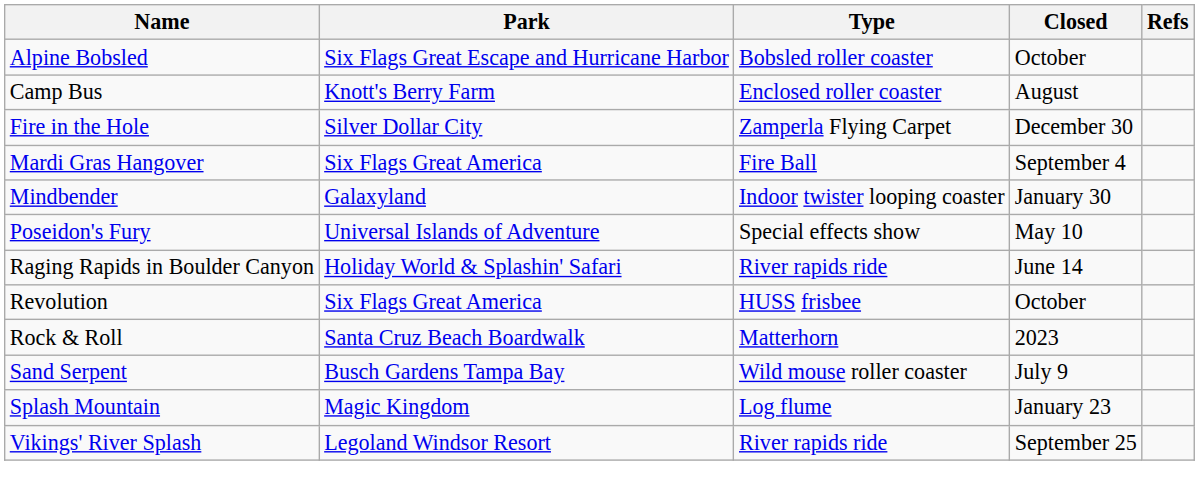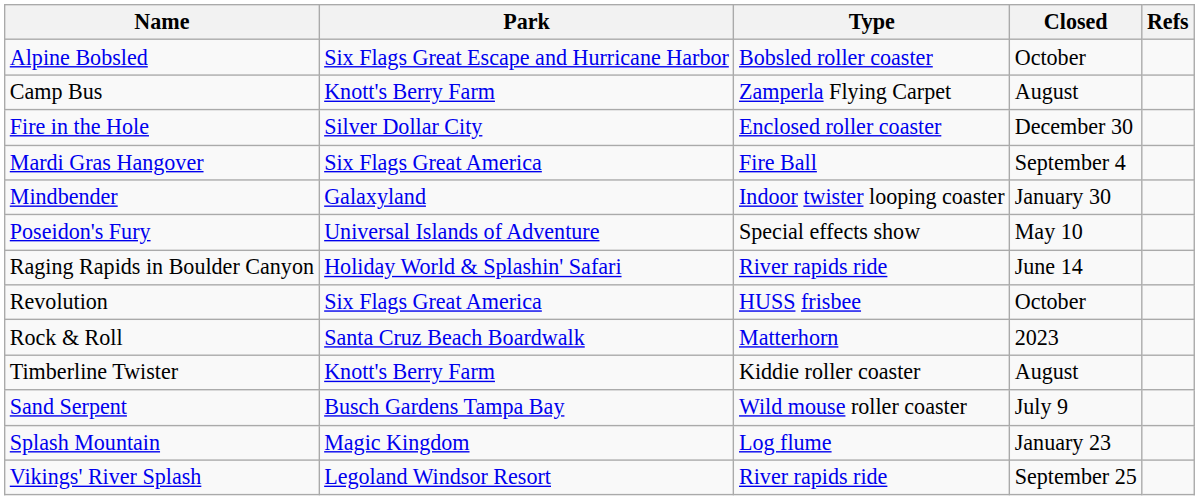Camp Bus | Type: Enclosed roller coaster -> Zamperla Flying Carpet
Fire in the Hole | Type: Zamperla Flying Carpet -> Enclosed roller coaster
+ row: Timberline Twister | Knott's Berry Farm | Kiddie roller coaster | August
